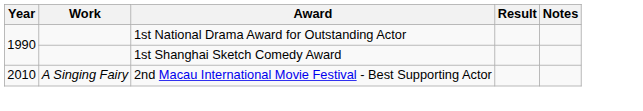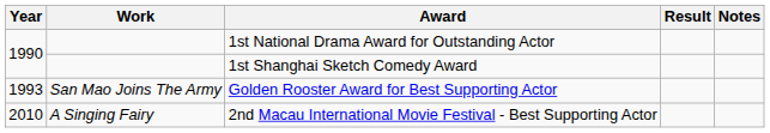+ row: 1993 | San Mao Joins The Army | Golden Rooster Award for Best Supporting Actor
